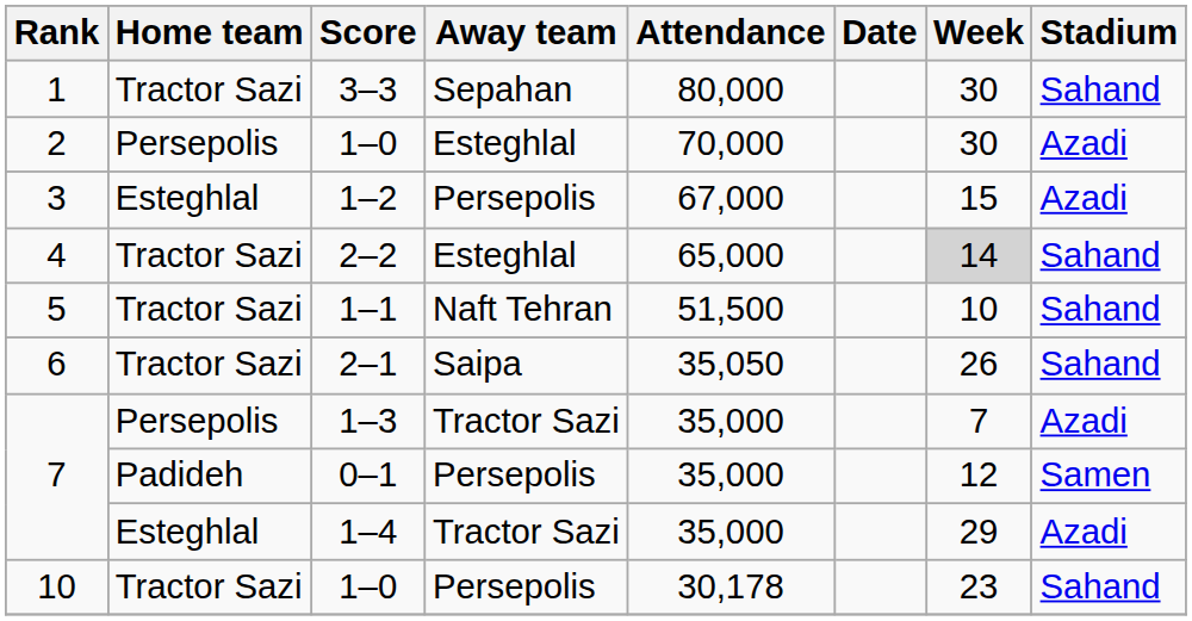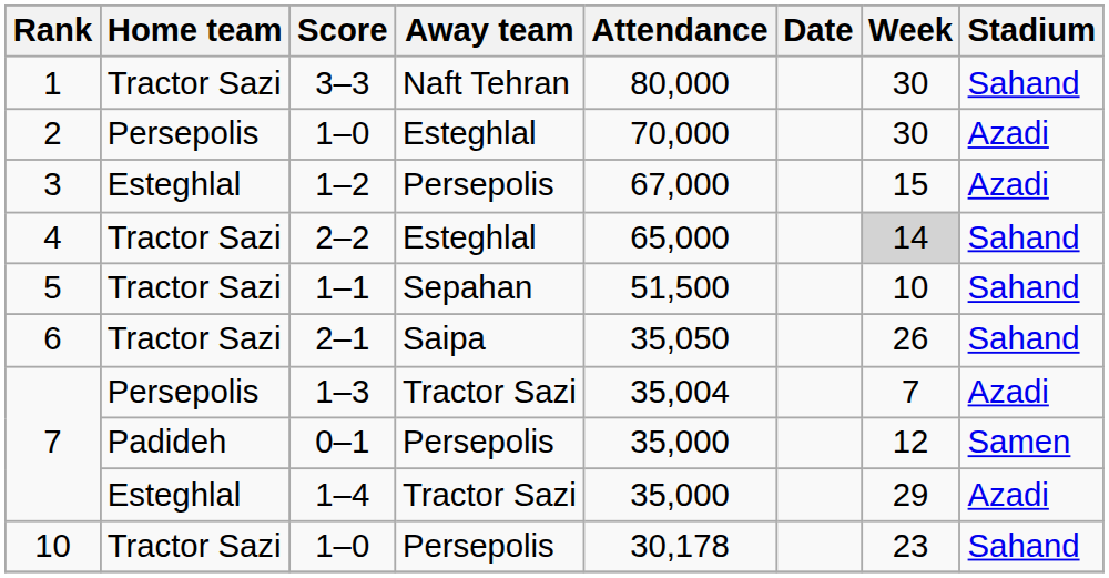3–3 | Away team: Sepahan -> Naft Tehran
1–1 | Away team: Naft Tehran -> Sepahan
1–3 | Attendance: 35,000 -> 35,004
